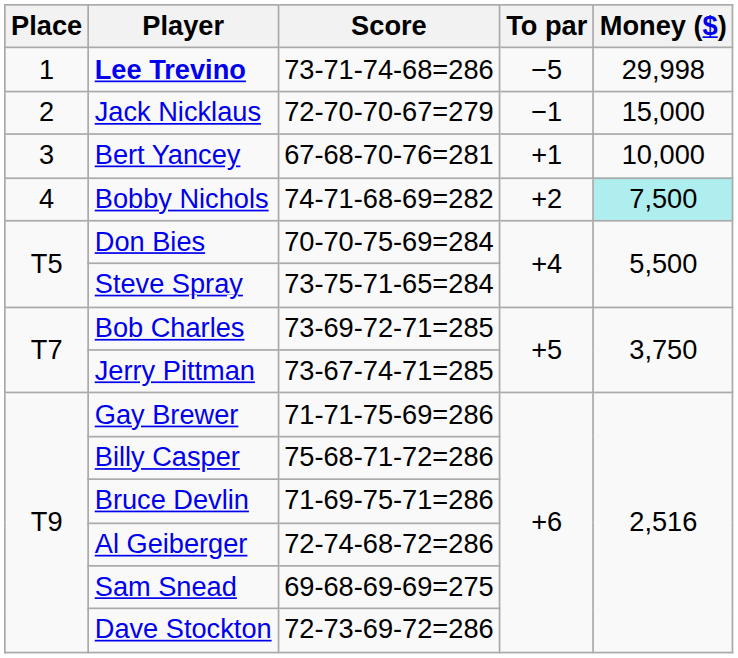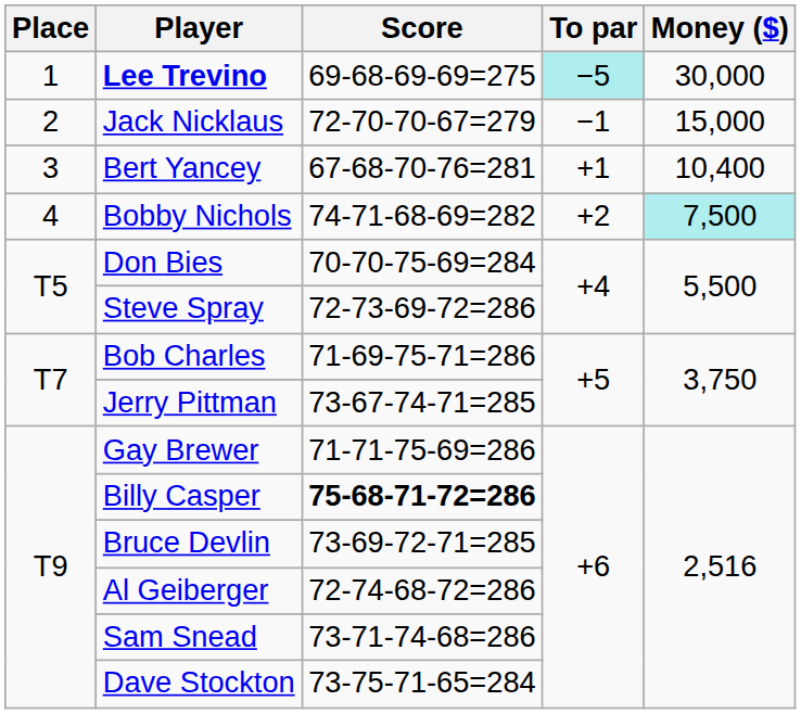Lee Trevino | Score: 73-71-74-68=286 -> 69-68-69-69=275
Lee Trevino | To par: no background -> paleturquoise background
Lee Trevino | Money ($): 29,998 -> 30,000
Bert Yancey | Money ($): 10,000 -> 10,400
Steve Spray | Score: 73-75-71-65=284 -> 72-73-69-72=286
Bob Charles | Score: 73-69-72-71=285 -> 71-69-75-71=286
Billy Casper | Score: normal -> bold
Bruce Devlin | Score: 71-69-75-71=286 -> 73-69-72-71=285
Sam Snead | Score: 69-68-69-69=275 -> 73-71-74-68=286
Dave Stockton | Score: 72-73-69-72=286 -> 73-75-71-65=284
